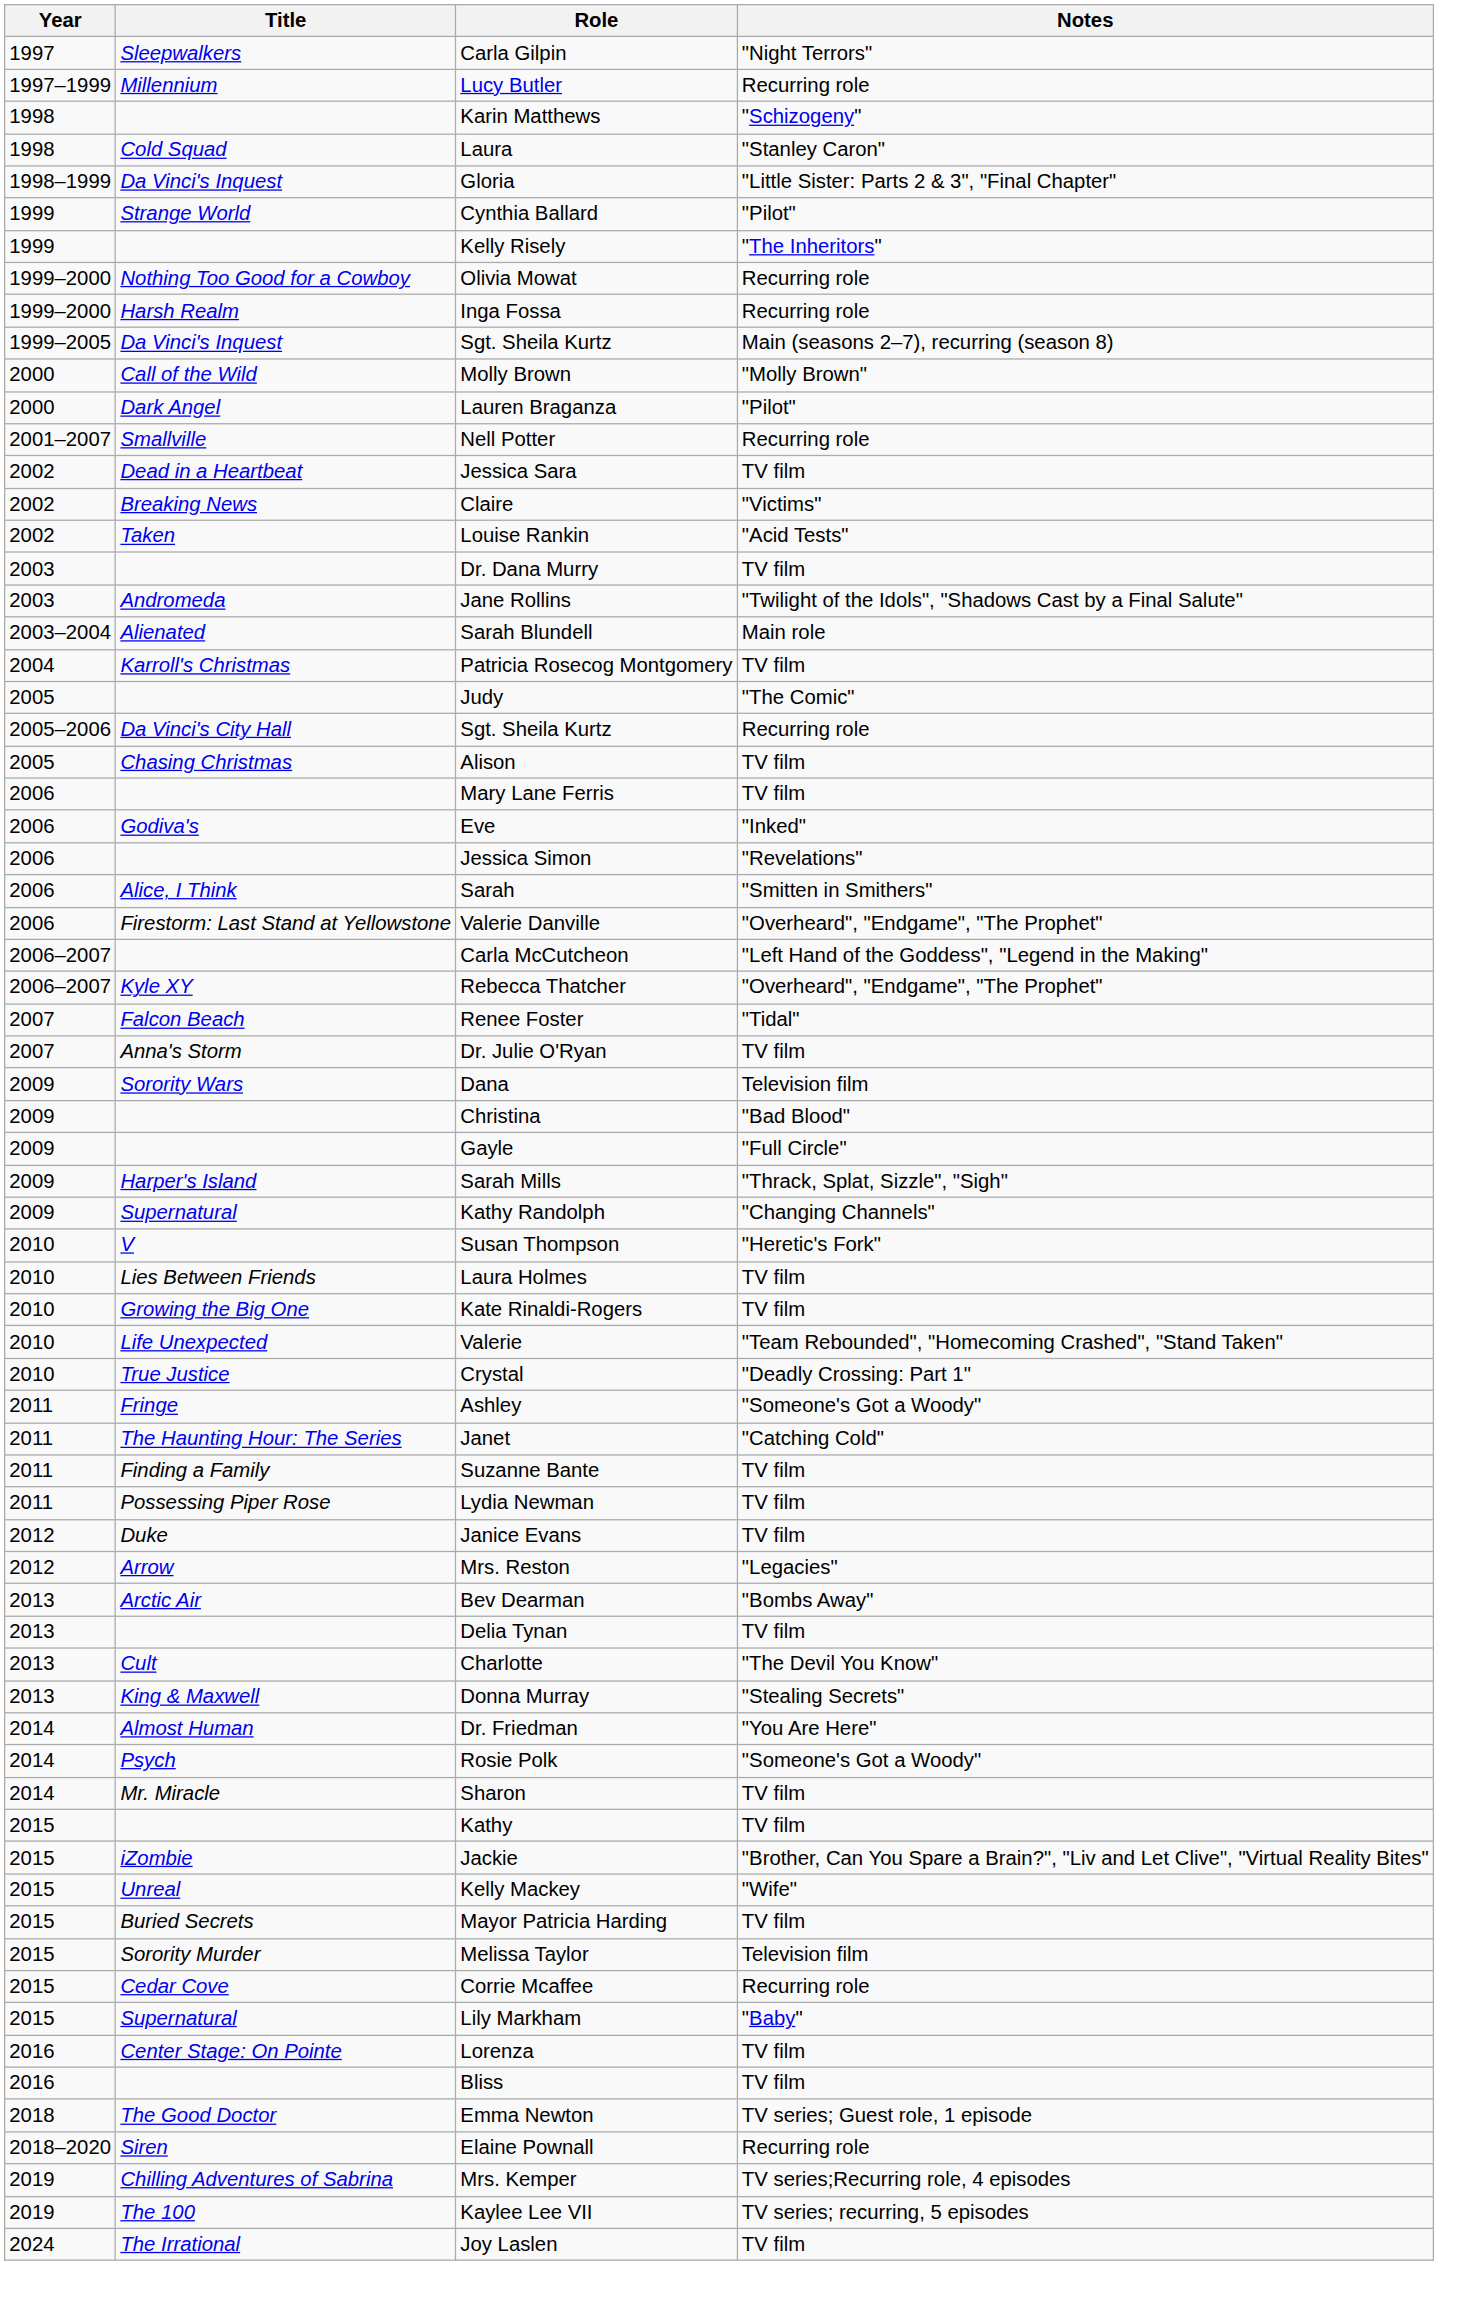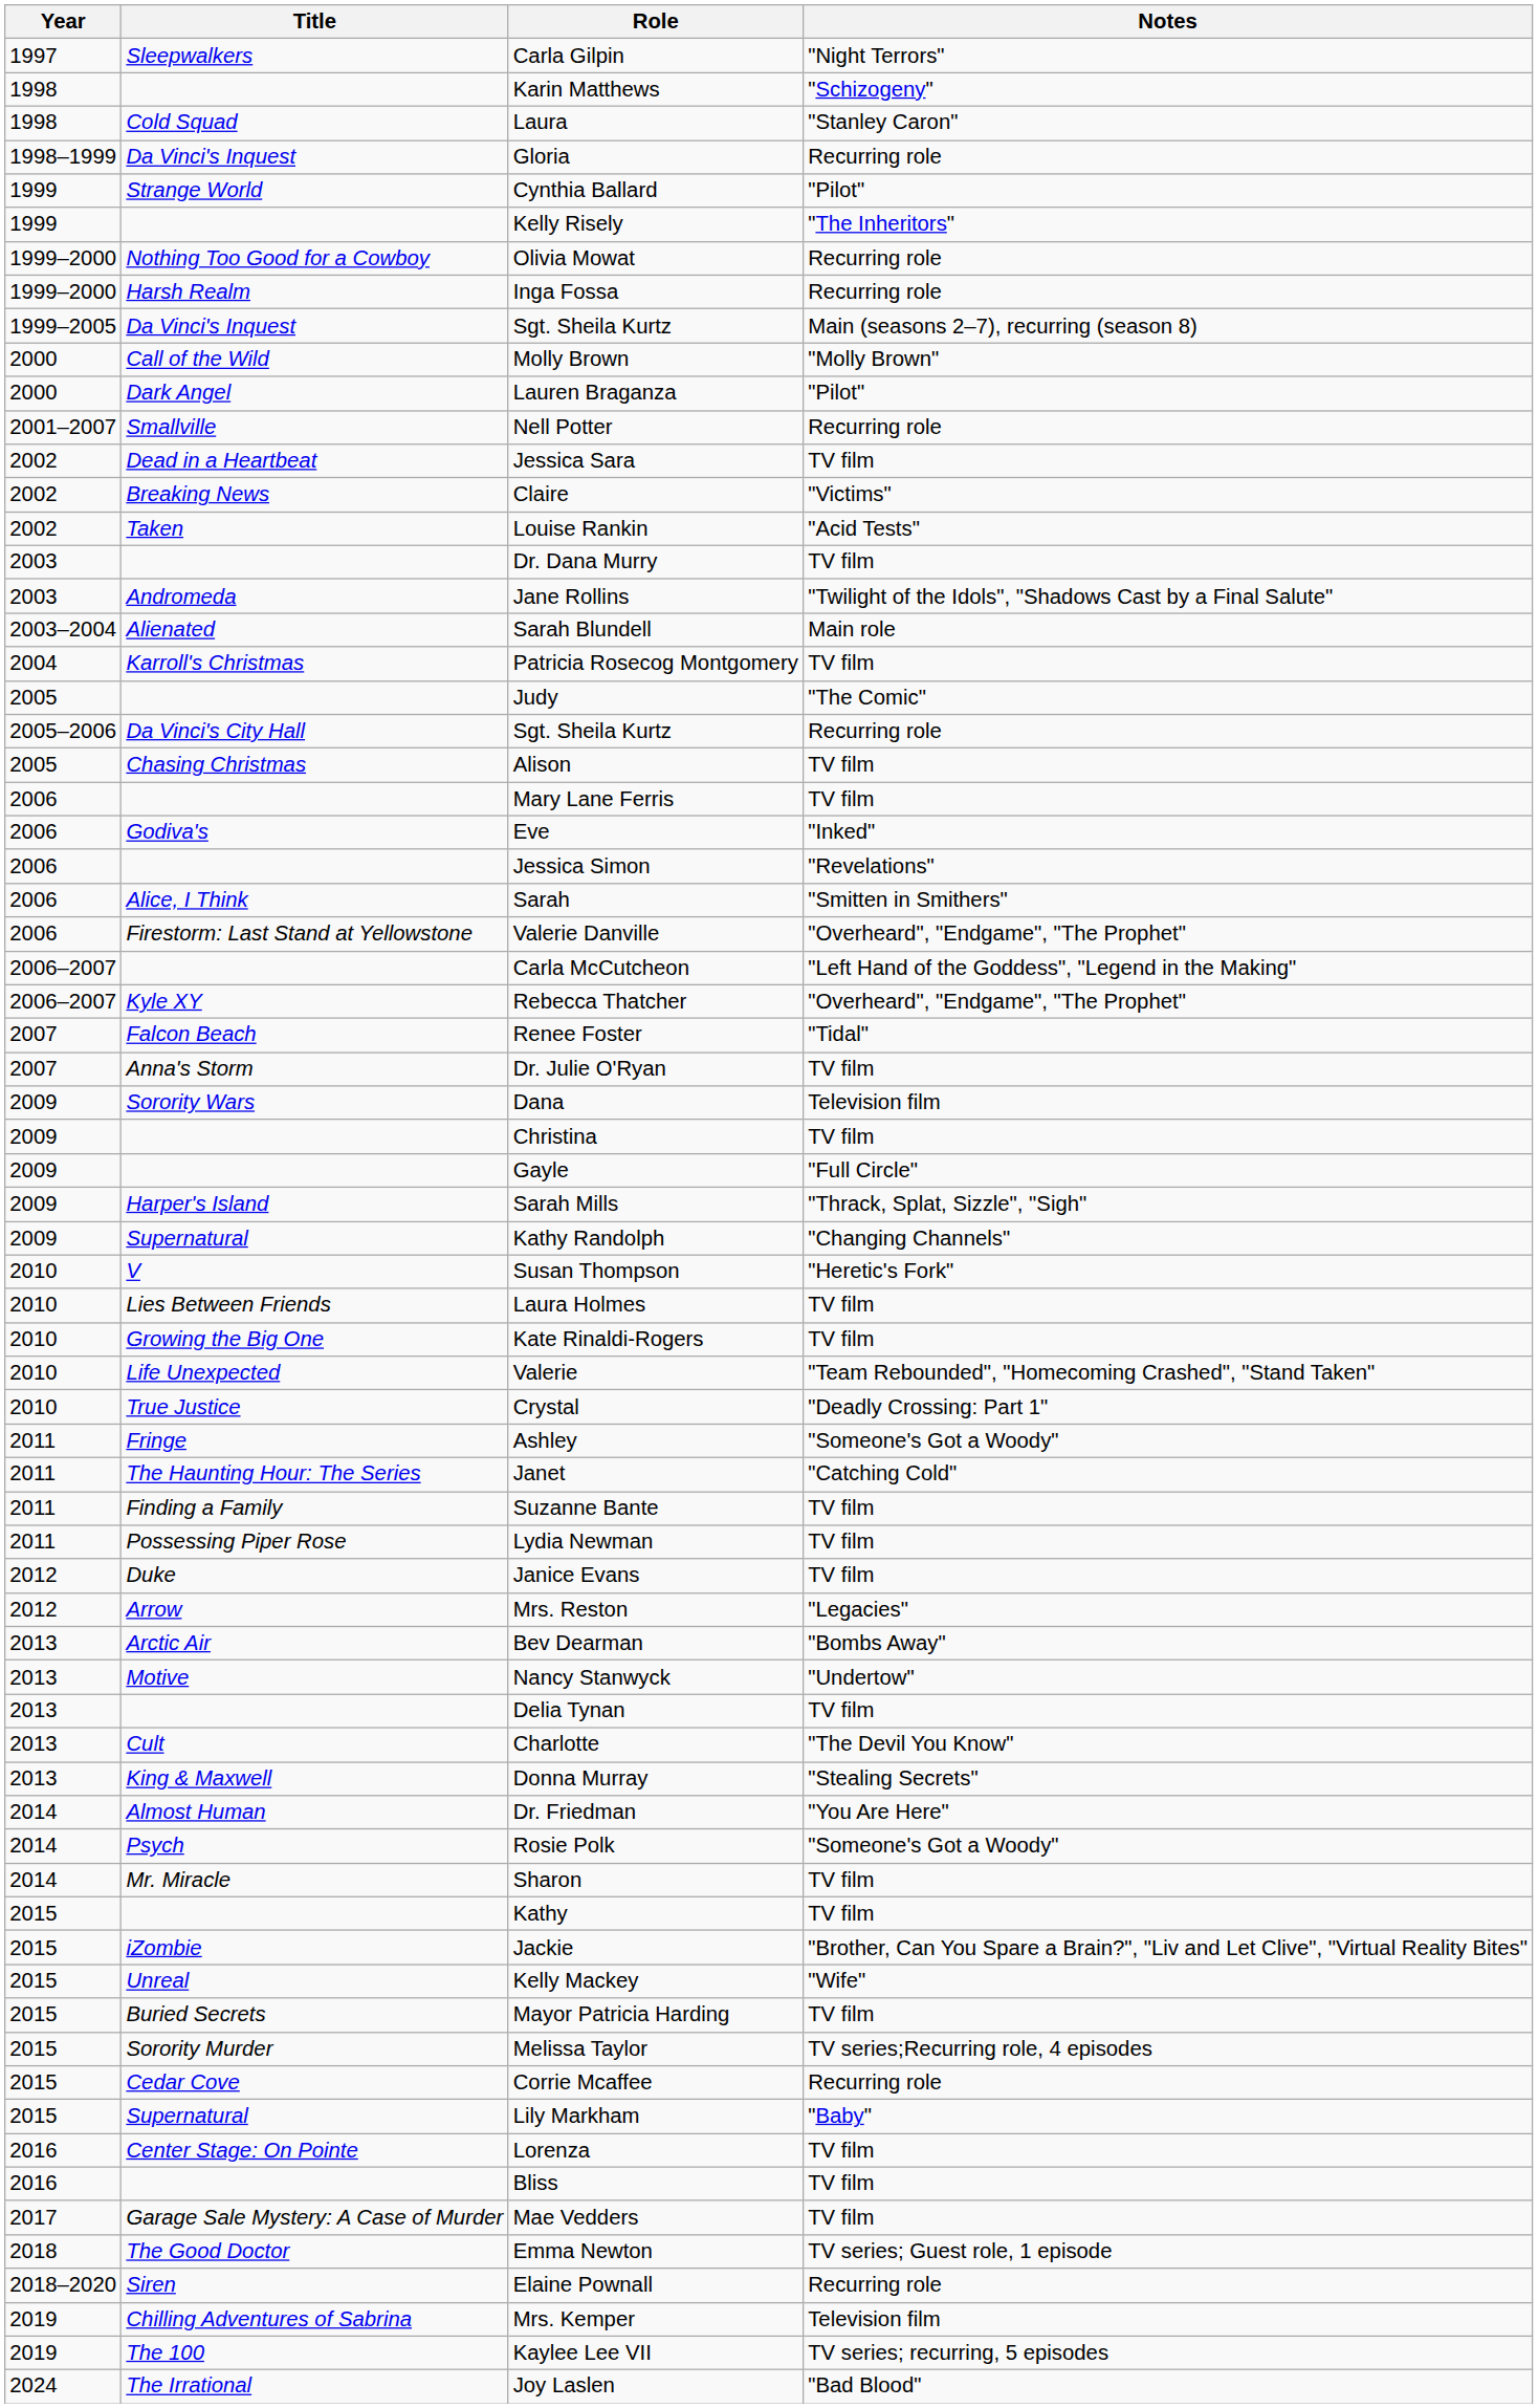- row: 1997–1999 | Millennium | Lucy Butler | Recurring role
Gloria | Notes: "Little Sister: Parts 2 & 3", "Final Chapter" -> Recurring role
Christina | Notes: "Bad Blood" -> TV film
+ row: 2013 | Motive | Nancy Stanwyck | "Undertow"
Melissa Taylor | Notes: Television film -> TV series;Recurring role, 4 episodes
+ row: 2017 | Garage Sale Mystery: A Case of Murder | Mae Vedders | TV film
Mrs. Kemper | Notes: TV series;Recurring role, 4 episodes -> Television film
Joy Laslen | Notes: TV film -> "Bad Blood"
